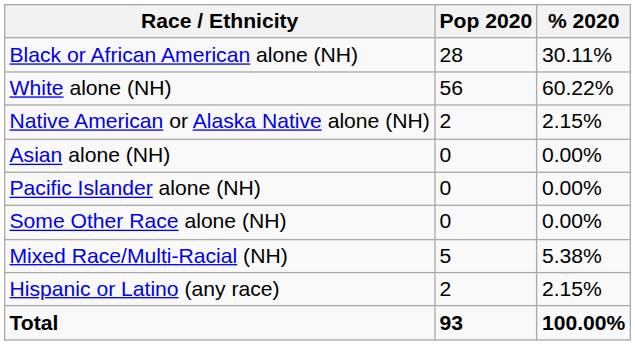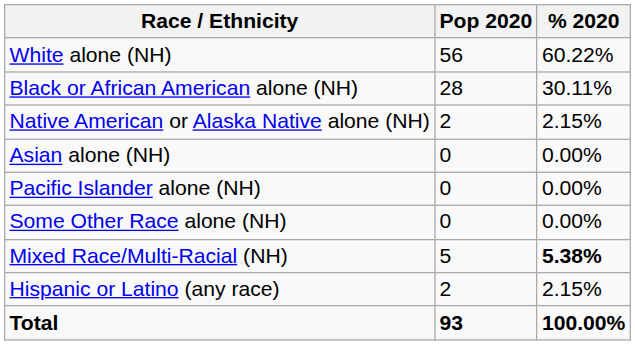rows swapped: White alone (NH) <-> Black or African American alone (NH)
Mixed Race/Multi-Racial (NH) | % 2020: normal -> bold
